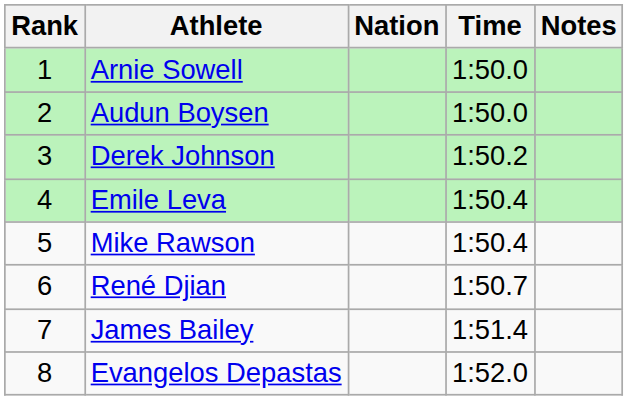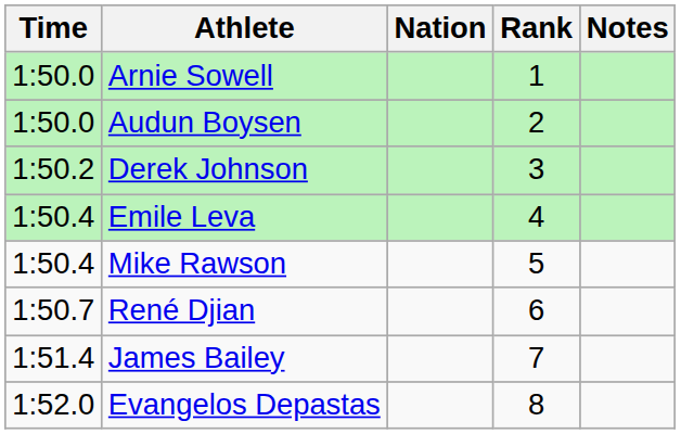columns swapped: Rank <-> Time
